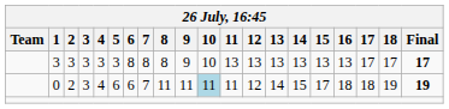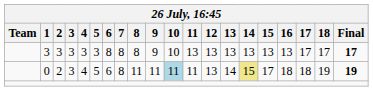0 | 5: 6 -> 5
0 | 7: 7 -> 8
0 | 12: 12 -> 13
0 | 14: no background -> khaki background
